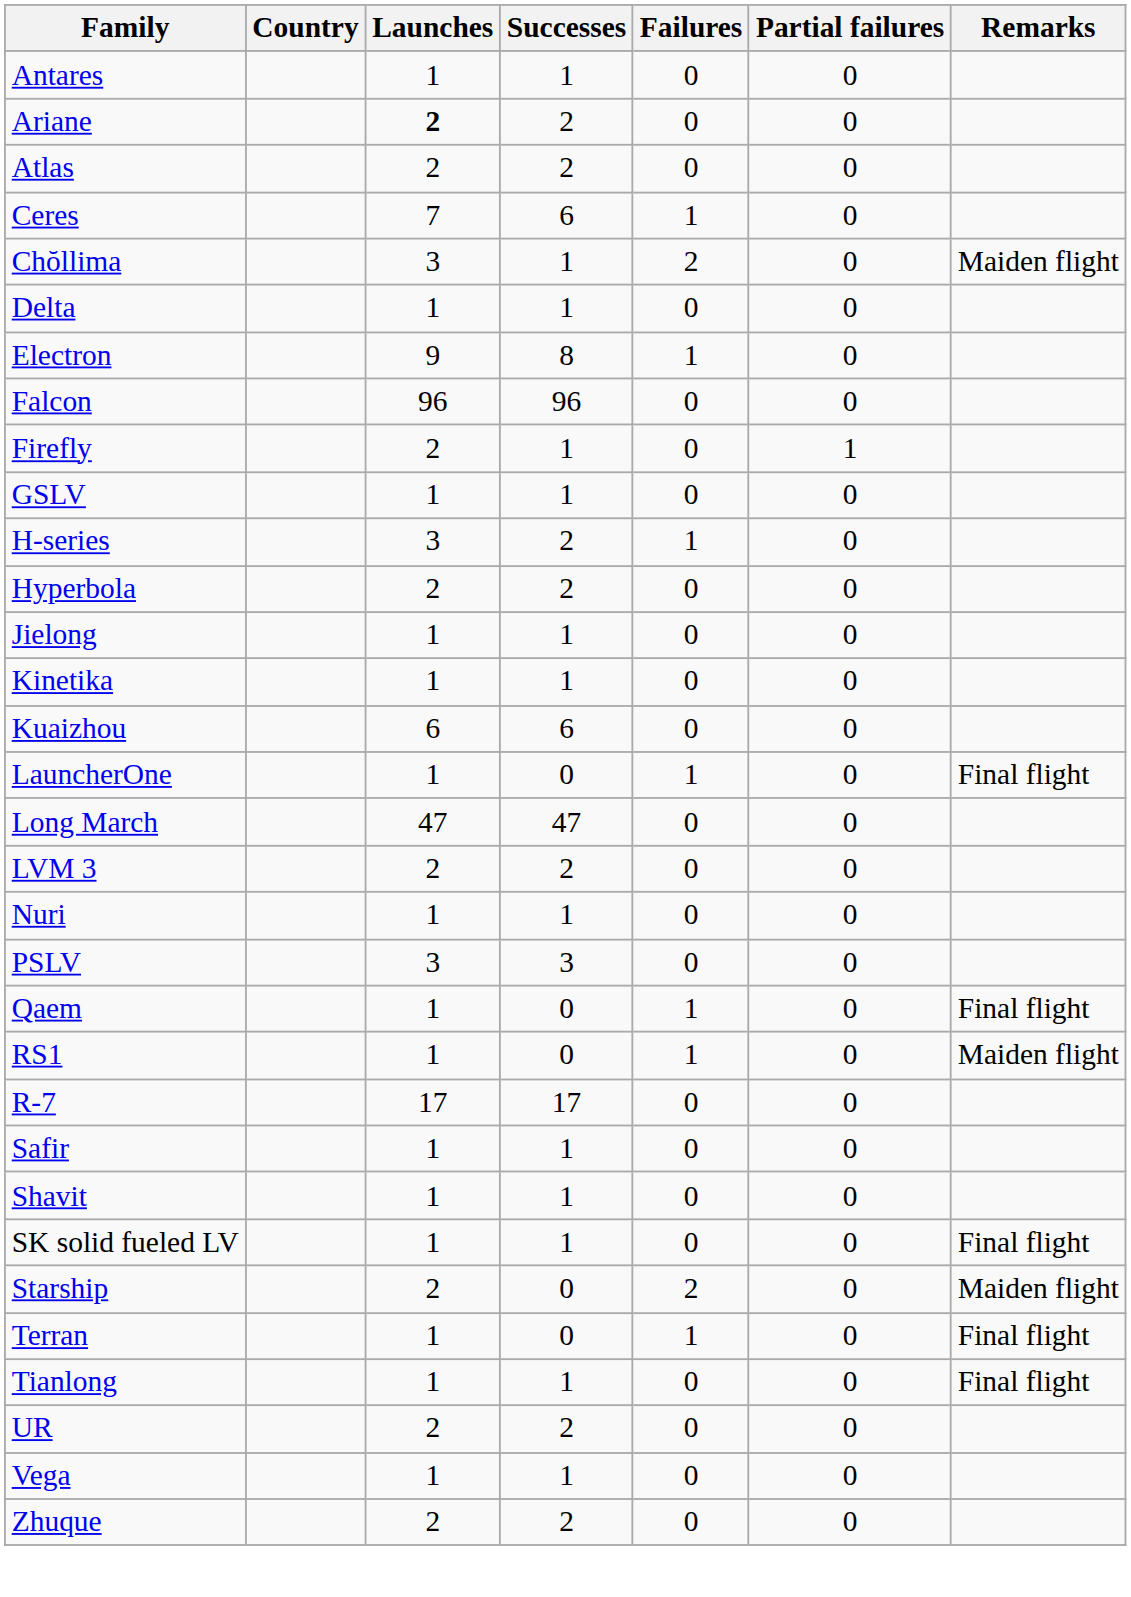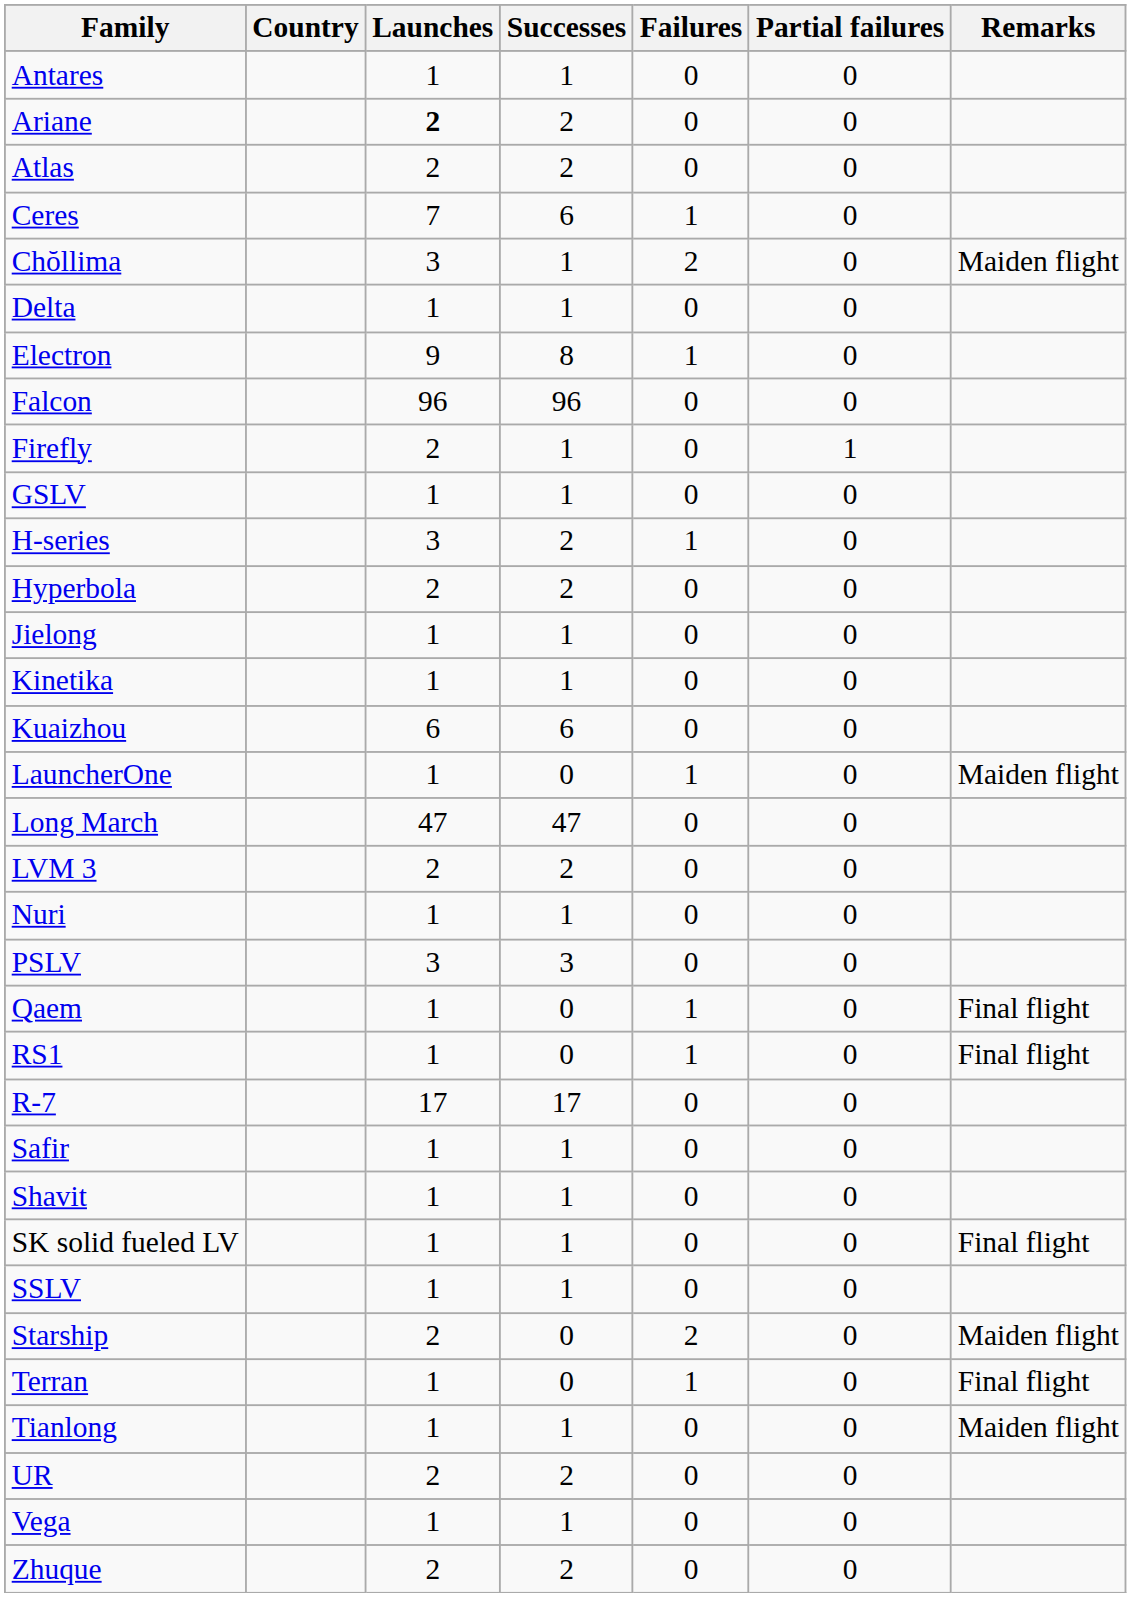LauncherOne | Remarks: Final flight -> Maiden flight
RS1 | Remarks: Maiden flight -> Final flight
+ row: SSLV | 1 | 1 | 0 | 0
Tianlong | Remarks: Final flight -> Maiden flight
